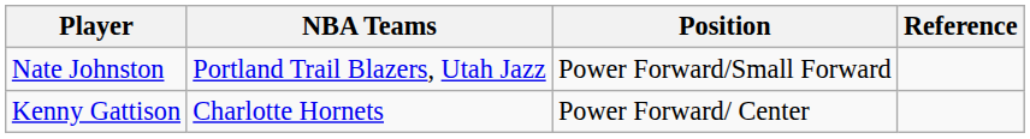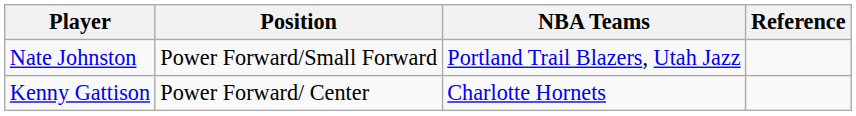columns swapped: Position <-> NBA Teams
